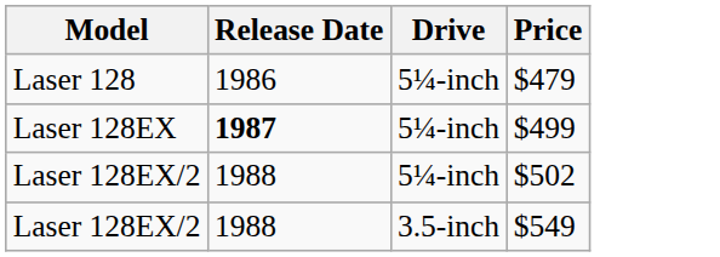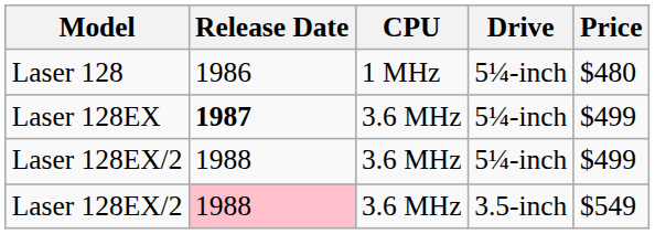+ column: CPU | 1 MHz | 3.6 MHz | 3.6 MHz | 3.6 MHz
Laser 128 | Price: $479 -> $480
Laser 128EX/2 / 5¼-inch | Price: $502 -> $499
Laser 128EX/2 / 3.5-inch | Release Date: no background -> pink background
